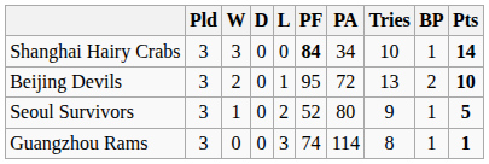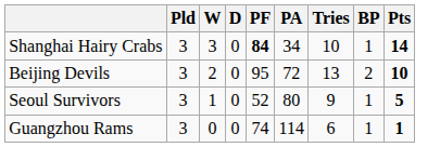- column: L | 0 | 1 | 2 | 3
Guangzhou Rams | Tries: 8 -> 6
